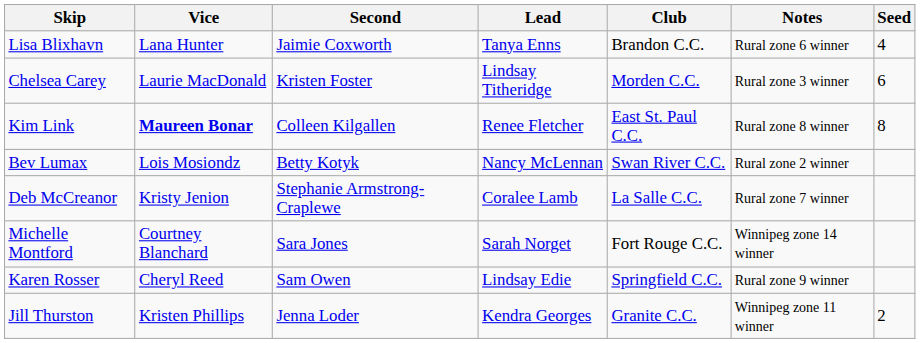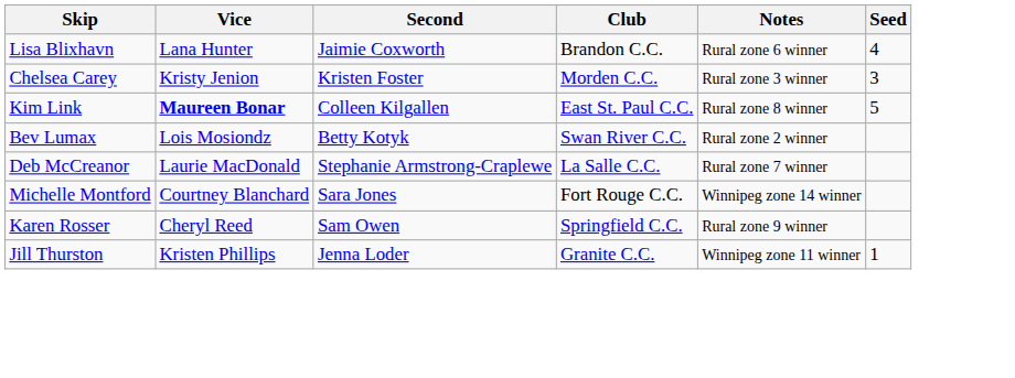- column: Lead | Tanya Enns | Lindsay Titheridge | Renee Fletcher | Nancy McLennan | Coralee Lamb | Sarah Norget | Lindsay Edie | Kendra Georges
Chelsea Carey | Vice: Laurie MacDonald -> Kristy Jenion
Chelsea Carey | Seed: 6 -> 3
Kim Link | Seed: 8 -> 5
Deb McCreanor | Vice: Kristy Jenion -> Laurie MacDonald
Jill Thurston | Seed: 2 -> 1
